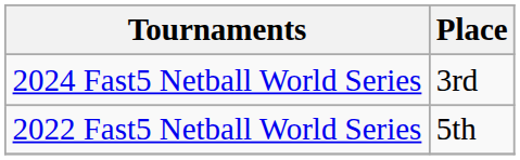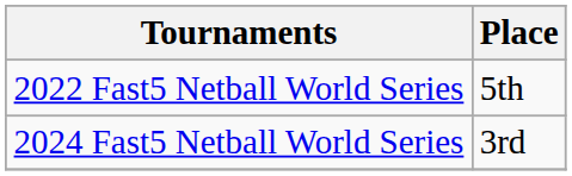rows swapped: 2022 Fast5 Netball World Series <-> 2024 Fast5 Netball World Series
